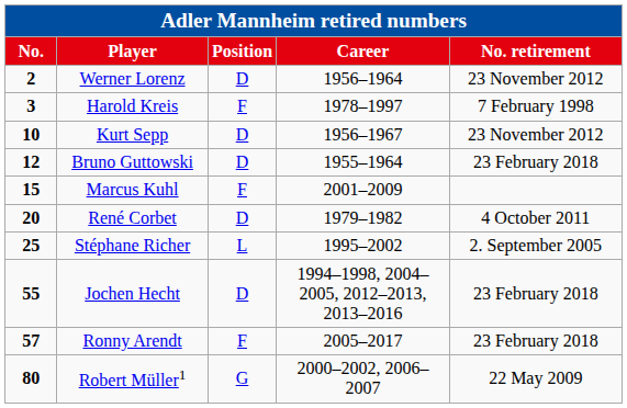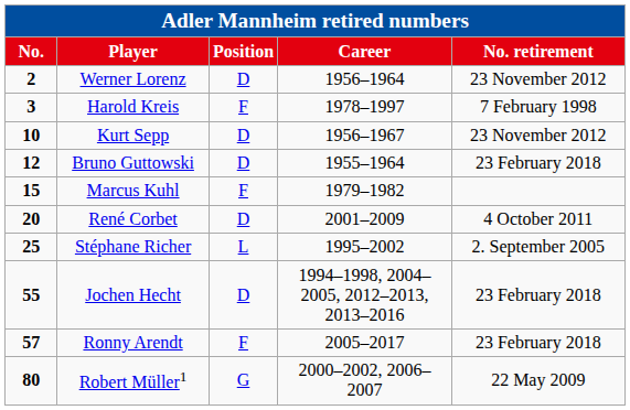Marcus Kuhl | column 4: 2001–2009 -> 1979–1982
René Corbet | column 4: 1979–1982 -> 2001–2009
